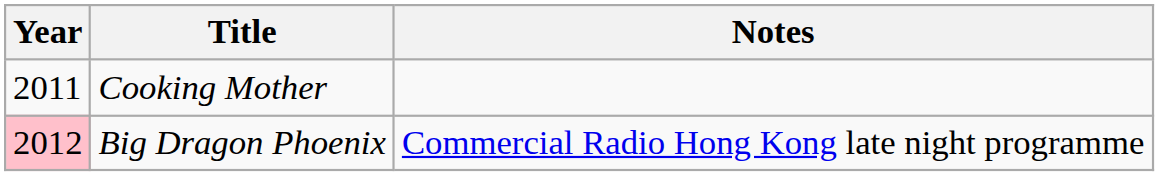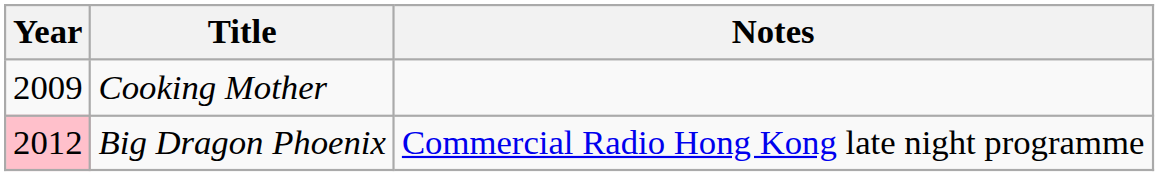Cooking Mother | Year: 2011 -> 2009
